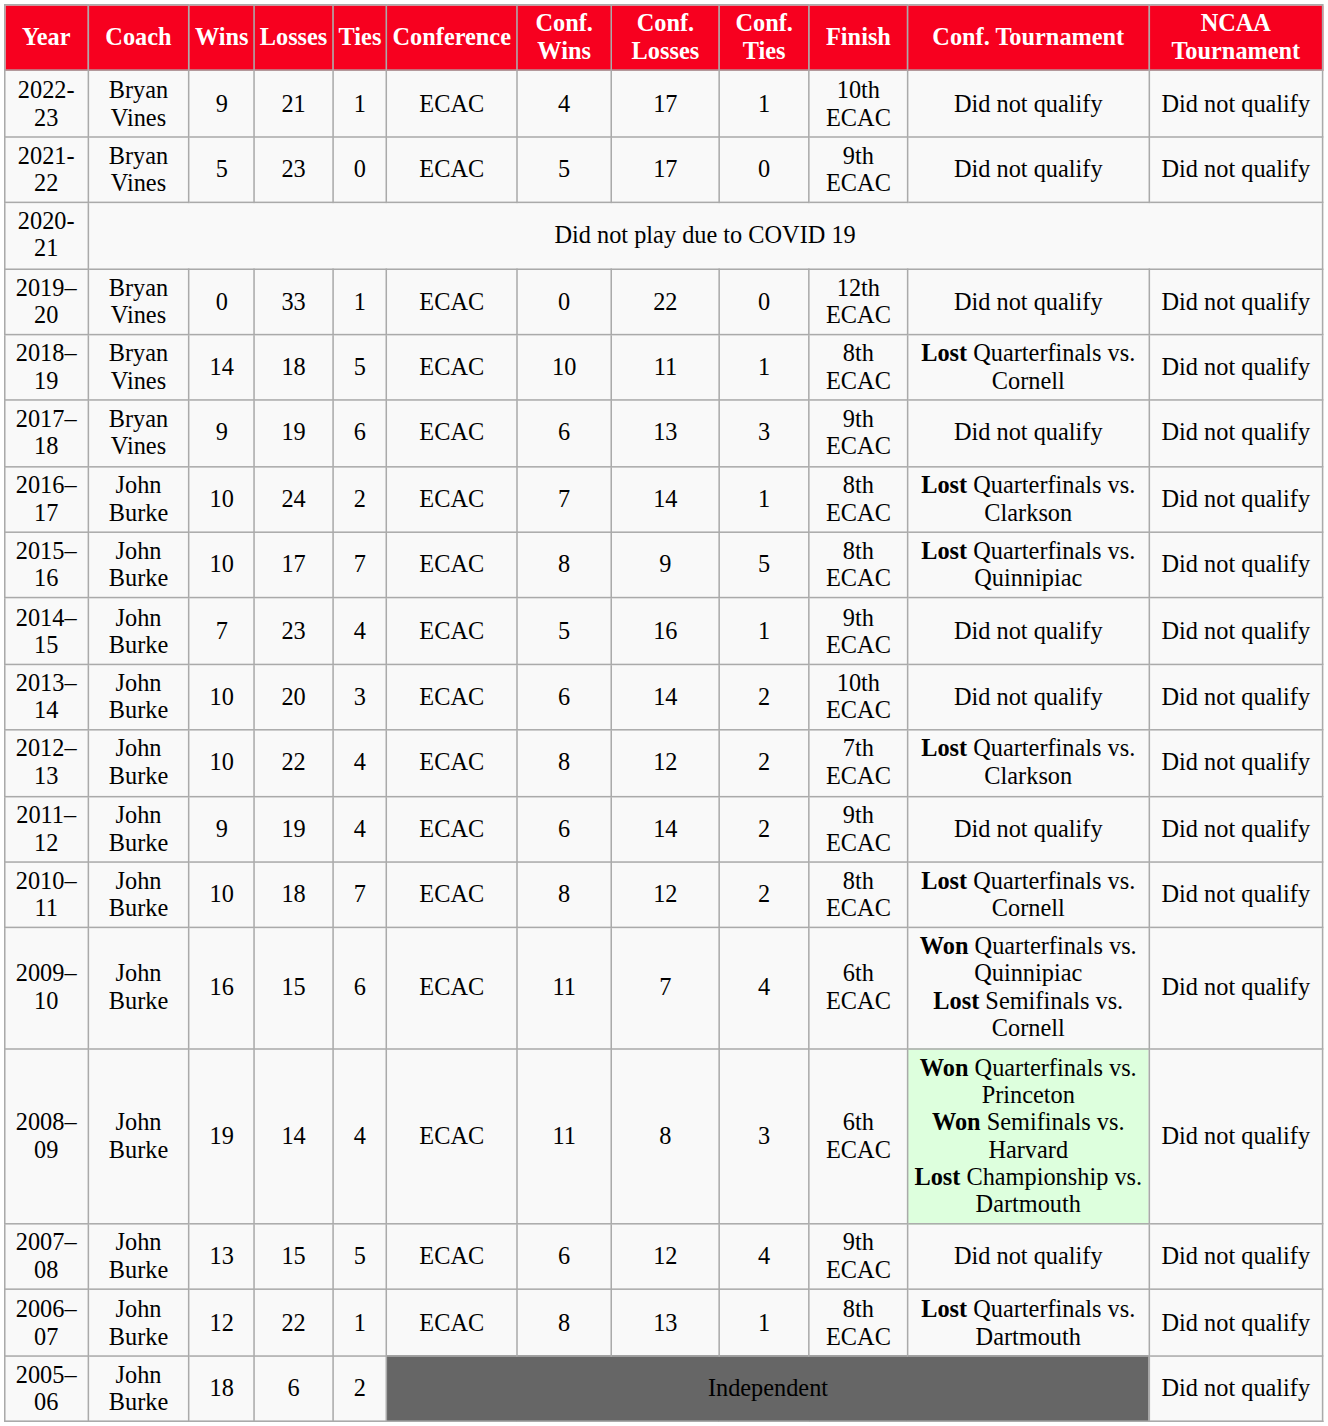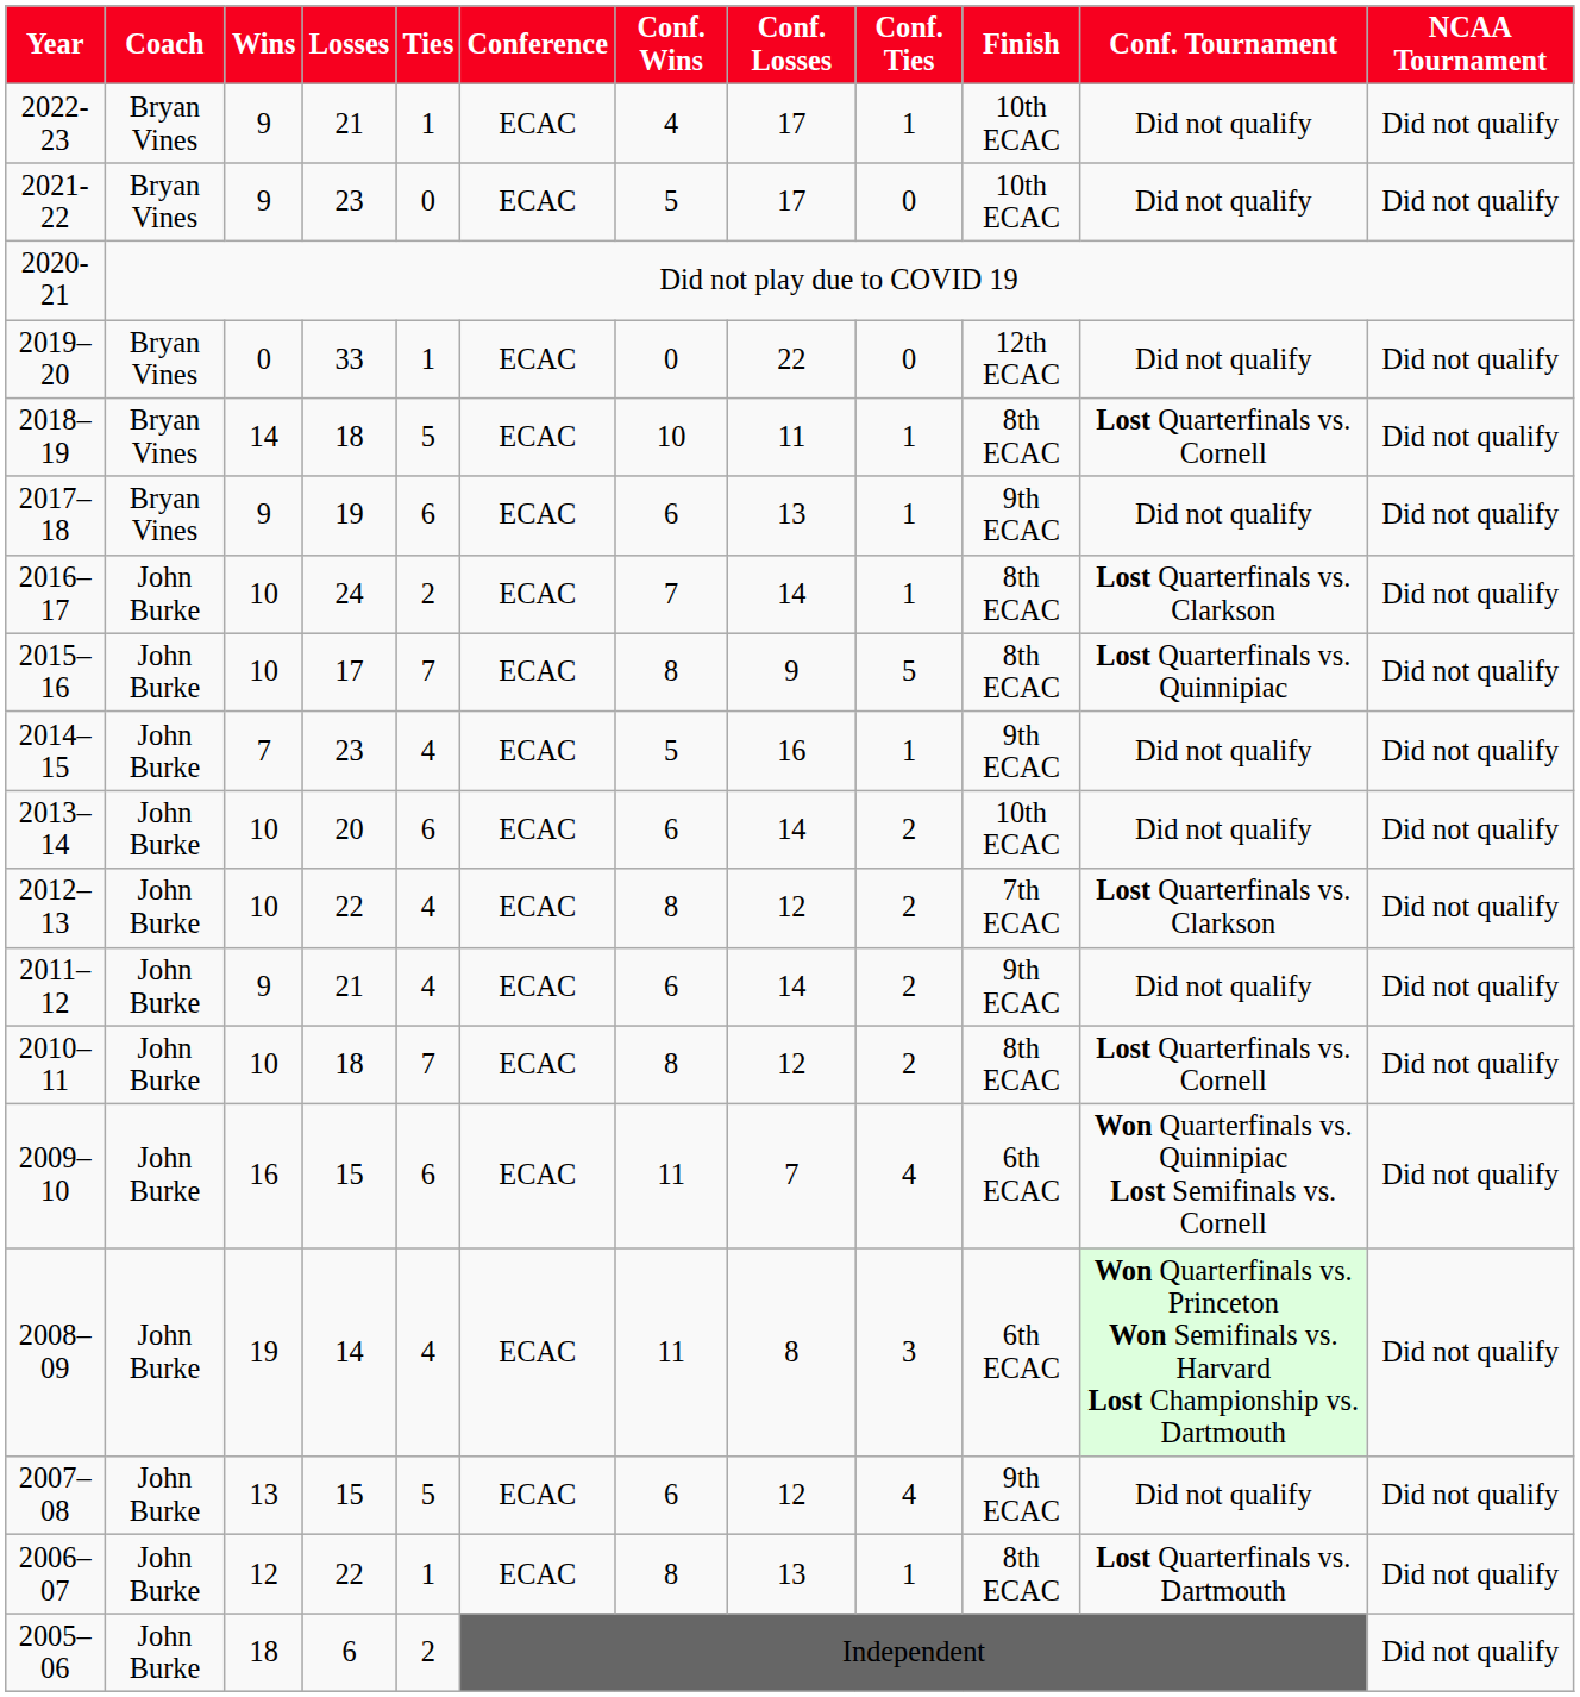2021-22 | Wins: 5 -> 9
2021-22 | Finish: 9th ECAC -> 10th ECAC
2017–18 | Conf. Ties: 3 -> 1
2013–14 | Ties: 3 -> 6
2011–12 | Losses: 19 -> 21
